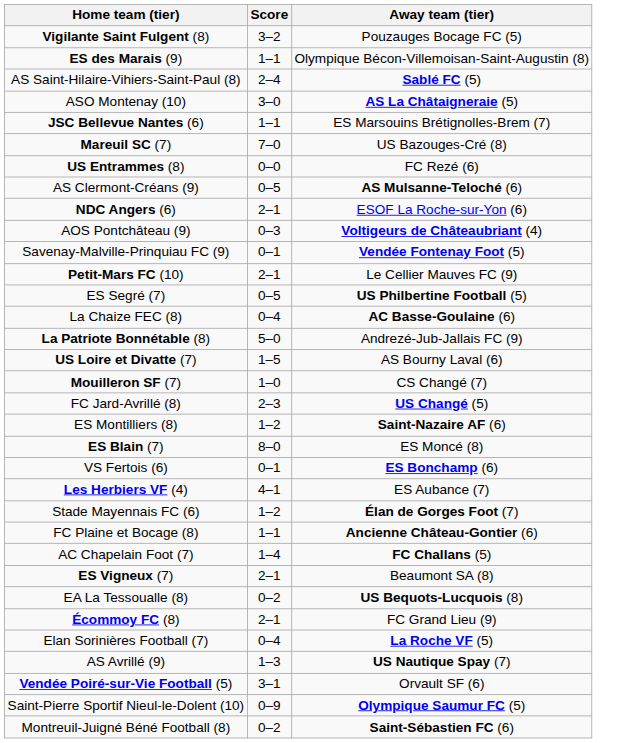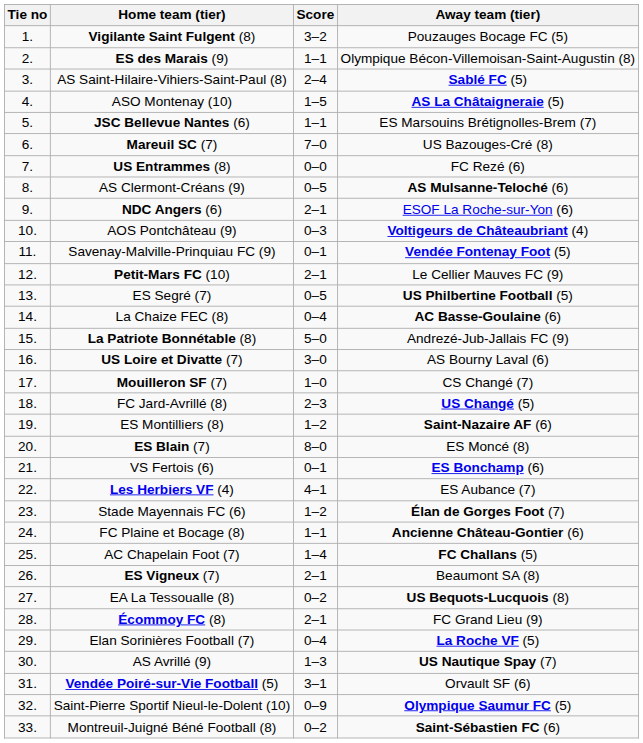+ column: Tie no | 1. | 2. | 3. | 4. | 5. | 6. | 7. | 8. | 9. | 10. | 11. | 12. | 13. | 14. | 15. | 16. | 17. | 18. | 19. | 20. | 21. | 22. | 23. | 24. | 25. | 26. | 27. | 28. | 29. | 30. | 31. | 32. | 33.
ASO Montenay (10) | Score: 3–0 -> 1–5
US Loire et Divatte (7) | Score: 1–5 -> 3–0
